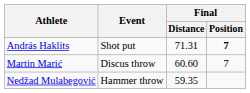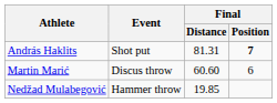András Haklits | Final / Distance: 71.31 -> 81.31
Martin Marić | Final / Position: 7 -> 6
Nedžad Mulabegović | Final / Distance: 59.35 -> 19.85
